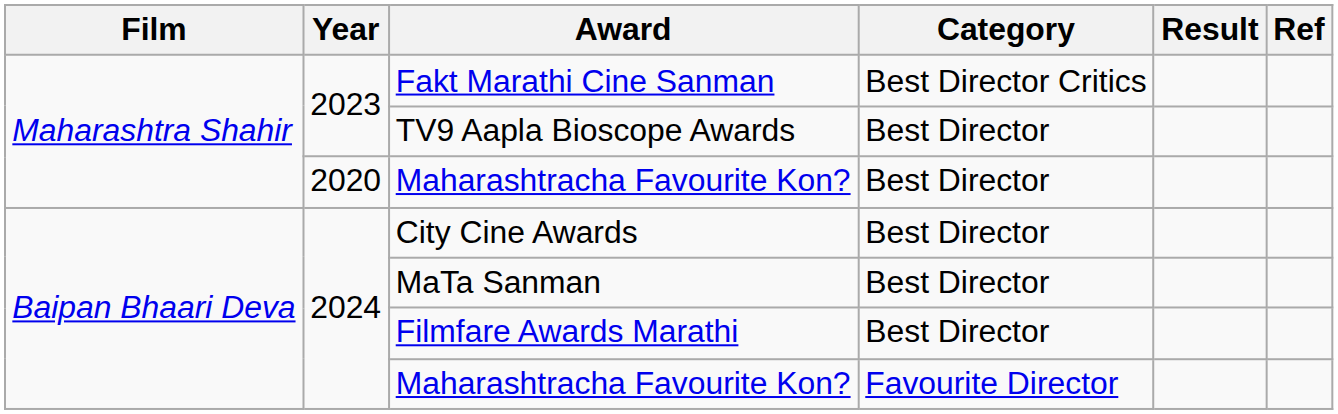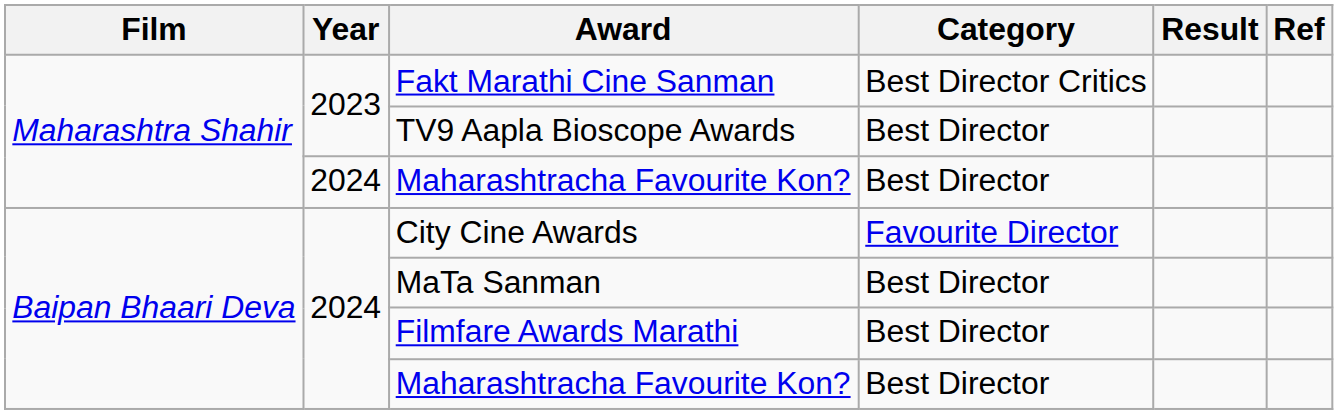Maharashtra Shahir / Maharashtracha Favourite Kon? | Year: 2020 -> 2024
City Cine Awards | Category: Best Director -> Favourite Director
Baipan Bhaari Deva / Maharashtracha Favourite Kon? | Category: Favourite Director -> Best Director
